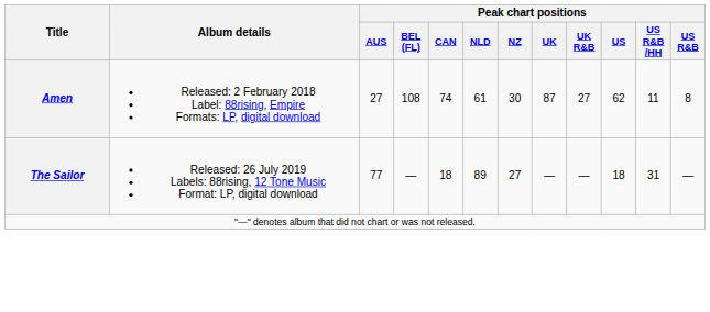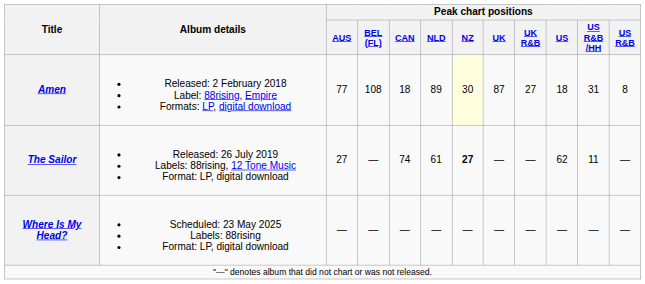Amen | Peak chart positions / AUS: 27 -> 77
Amen | Peak chart positions / CAN: 74 -> 18
Amen | Peak chart positions / NLD: 61 -> 89
Amen | Peak chart positions / NZ: no background -> lightyellow background
Amen | Peak chart positions / US: 62 -> 18
Amen | Peak chart positions / US R&B /HH: 11 -> 31
The Sailor | Peak chart positions / AUS: 77 -> 27
The Sailor | Peak chart positions / CAN: 18 -> 74
The Sailor | Peak chart positions / NLD: 89 -> 61
The Sailor | Peak chart positions / NZ: normal -> bold
The Sailor | Peak chart positions / US: 18 -> 62
The Sailor | Peak chart positions / US R&B /HH: 31 -> 11
+ row: Where Is My Head? | Scheduled: 23 May 2025 Labels: 88rising Format: LP, digital download | — | — | — | — | — | — | — | — | — | —
